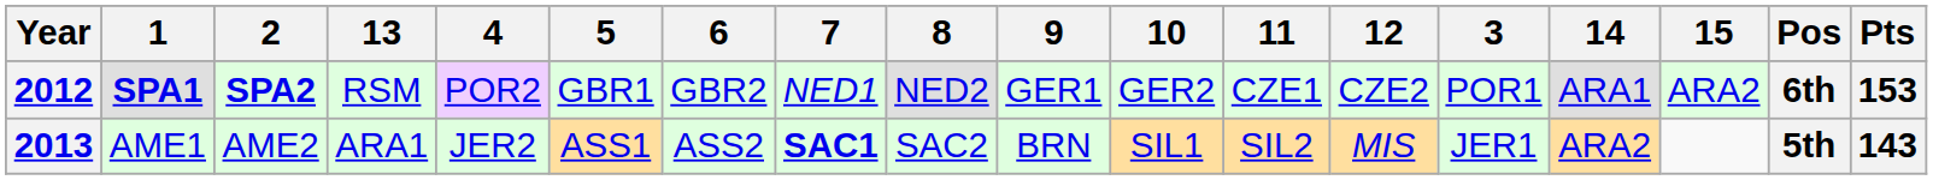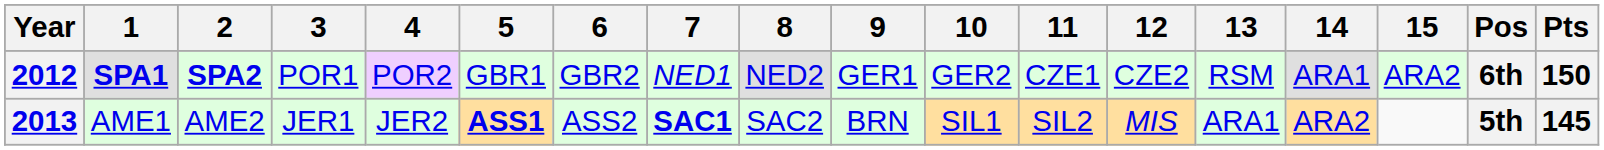columns swapped: 3 <-> 13
2012 | Pts: 153 -> 150
2013 | 5: normal -> bold
2013 | Pts: 143 -> 145
